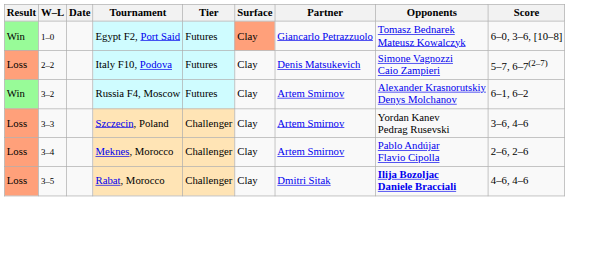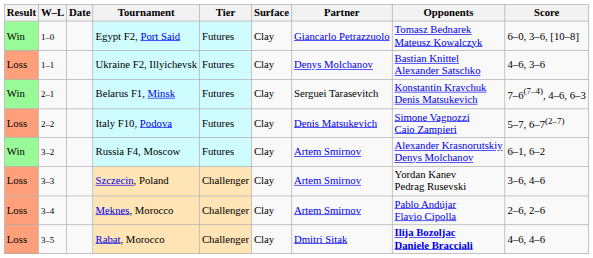Egypt F2, Port Said | Surface: lightsalmon background -> no background
+ row: Loss | 1–1 | Ukraine F2, Illyichevsk | Futures | Clay | Denys Molchanov | Bastian Knittel Alexander Satschko | 4–6, 3–6
+ row: Win | 2–1 | Belarus F1, Minsk | Futures | Clay | Serguei Tarasevitch | Konstantin Kravchuk Denis Matsukevich | 7–6(7–4), 4–6, 6–3
